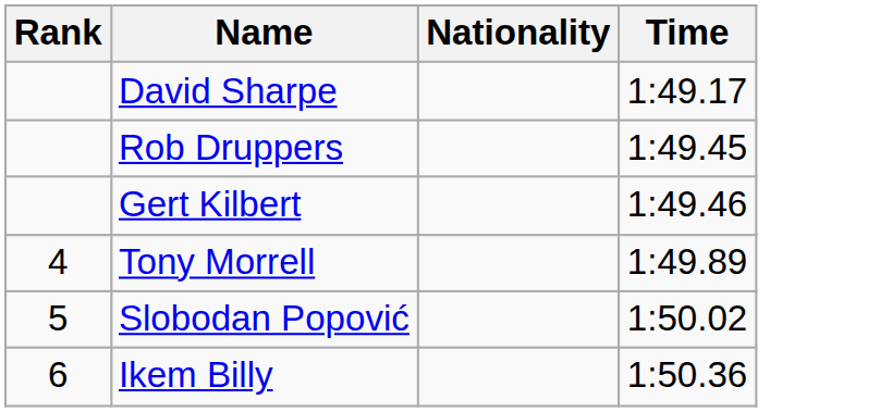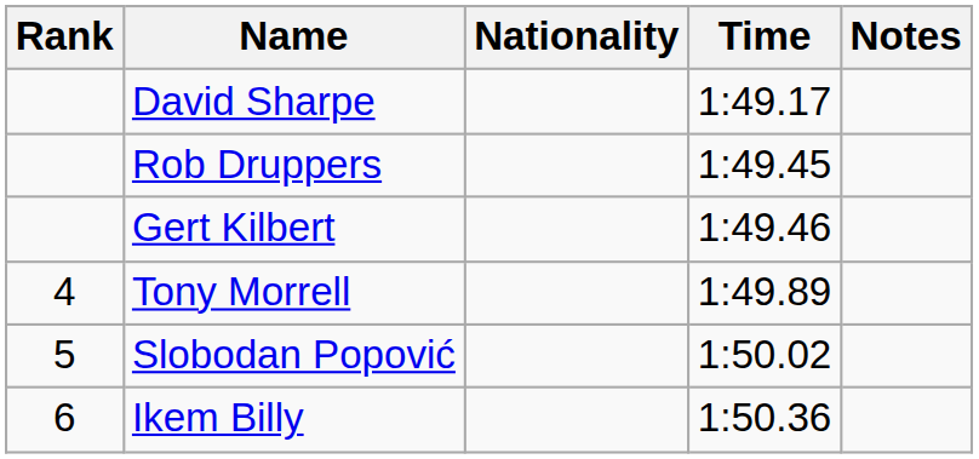+ column: Notes
